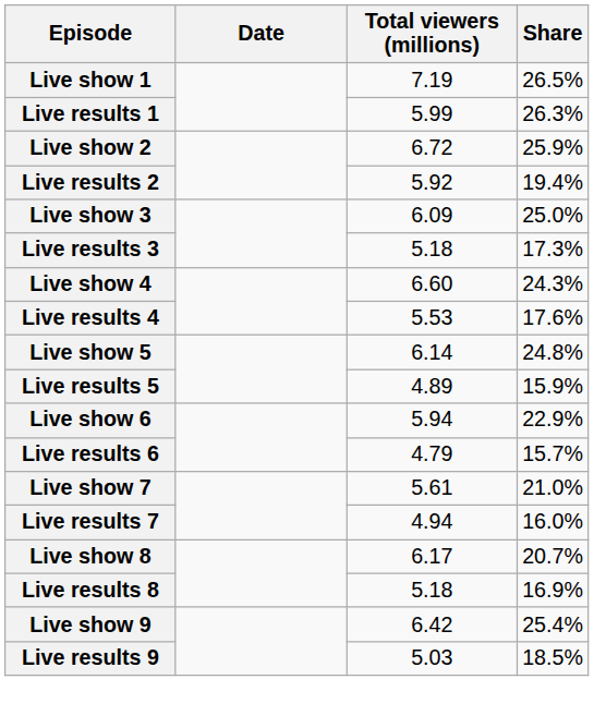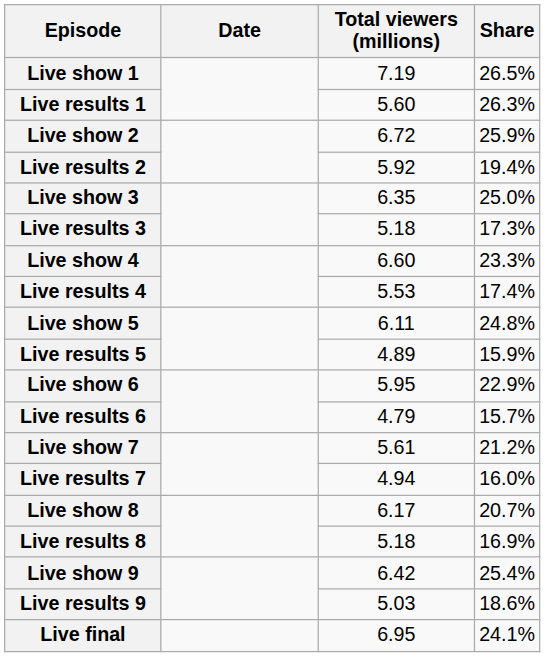Live results 1 | Total viewers (millions): 5.99 -> 5.60
Live show 3 | Total viewers (millions): 6.09 -> 6.35
Live show 4 | Share: 24.3% -> 23.3%
Live results 4 | Share: 17.6% -> 17.4%
Live show 5 | Total viewers (millions): 6.14 -> 6.11
Live show 6 | Total viewers (millions): 5.94 -> 5.95
Live show 7 | Share: 21.0% -> 21.2%
Live results 9 | Share: 18.5% -> 18.6%
+ row: Live final | 6.95 | 24.1%
